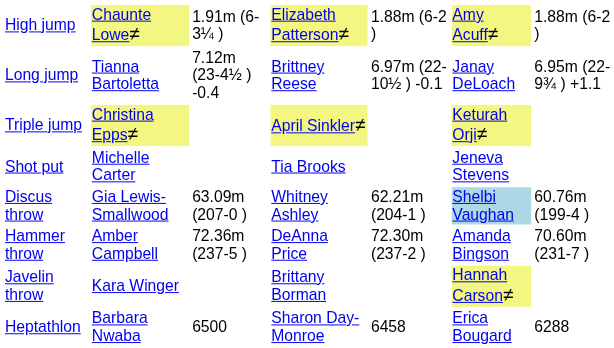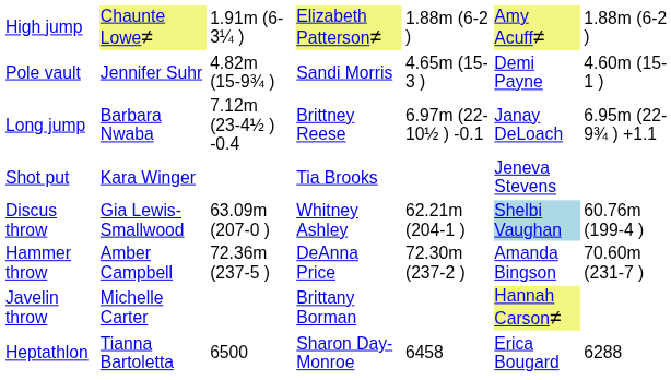+ row: Pole vault | Jennifer Suhr | 4.82m (15-9¾ ) | Sandi Morris | 4.65m (15-3 ) | Demi Payne | 4.60m (15-1 )
Long jump | column 2: Tianna Bartoletta -> Barbara Nwaba
- row: Triple jump | Christina Epps≠ | April Sinkler≠ | Keturah Orji≠
Shot put | column 2: Michelle Carter -> Kara Winger
Javelin throw | column 2: Kara Winger -> Michelle Carter
Heptathlon | column 2: Barbara Nwaba -> Tianna Bartoletta
